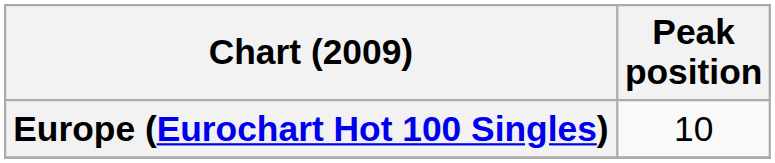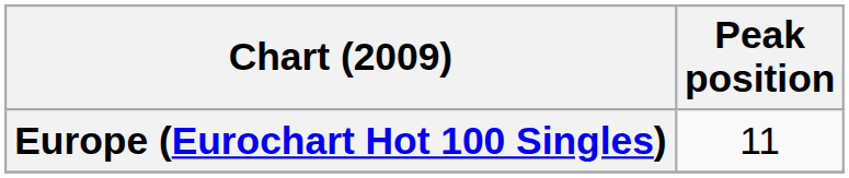Europe (Eurochart Hot 100 Singles) | Peak position: 10 -> 11
